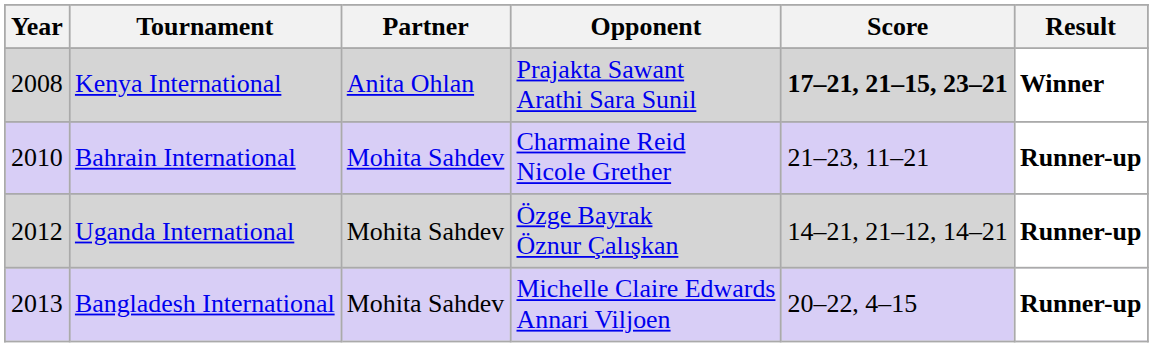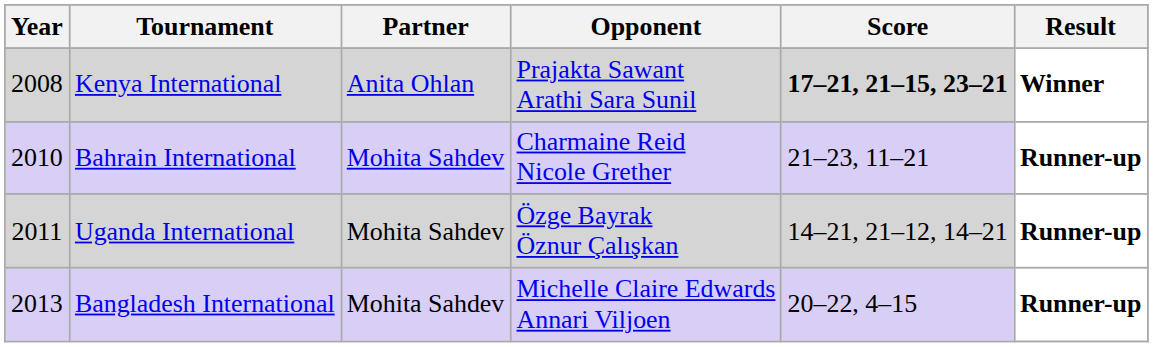Uganda International | Year: 2012 -> 2011
